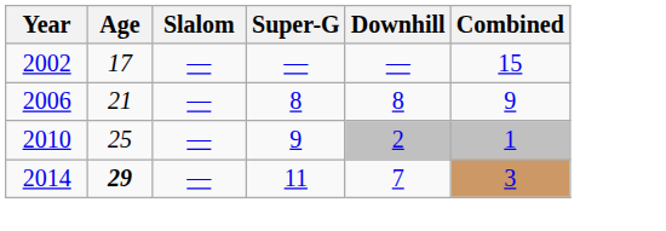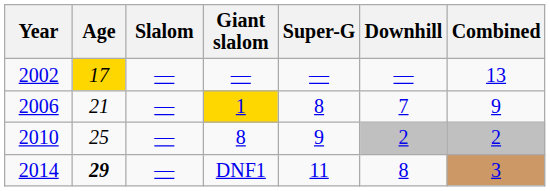+ column: Giant slalom | — | 1 | 8 | DNF1
2002 | Age: no background -> gold background
2002 | Combined: 15 -> 13
2006 | Downhill: 8 -> 7
2010 | Combined: 1 -> 2
2014 | Downhill: 7 -> 8
